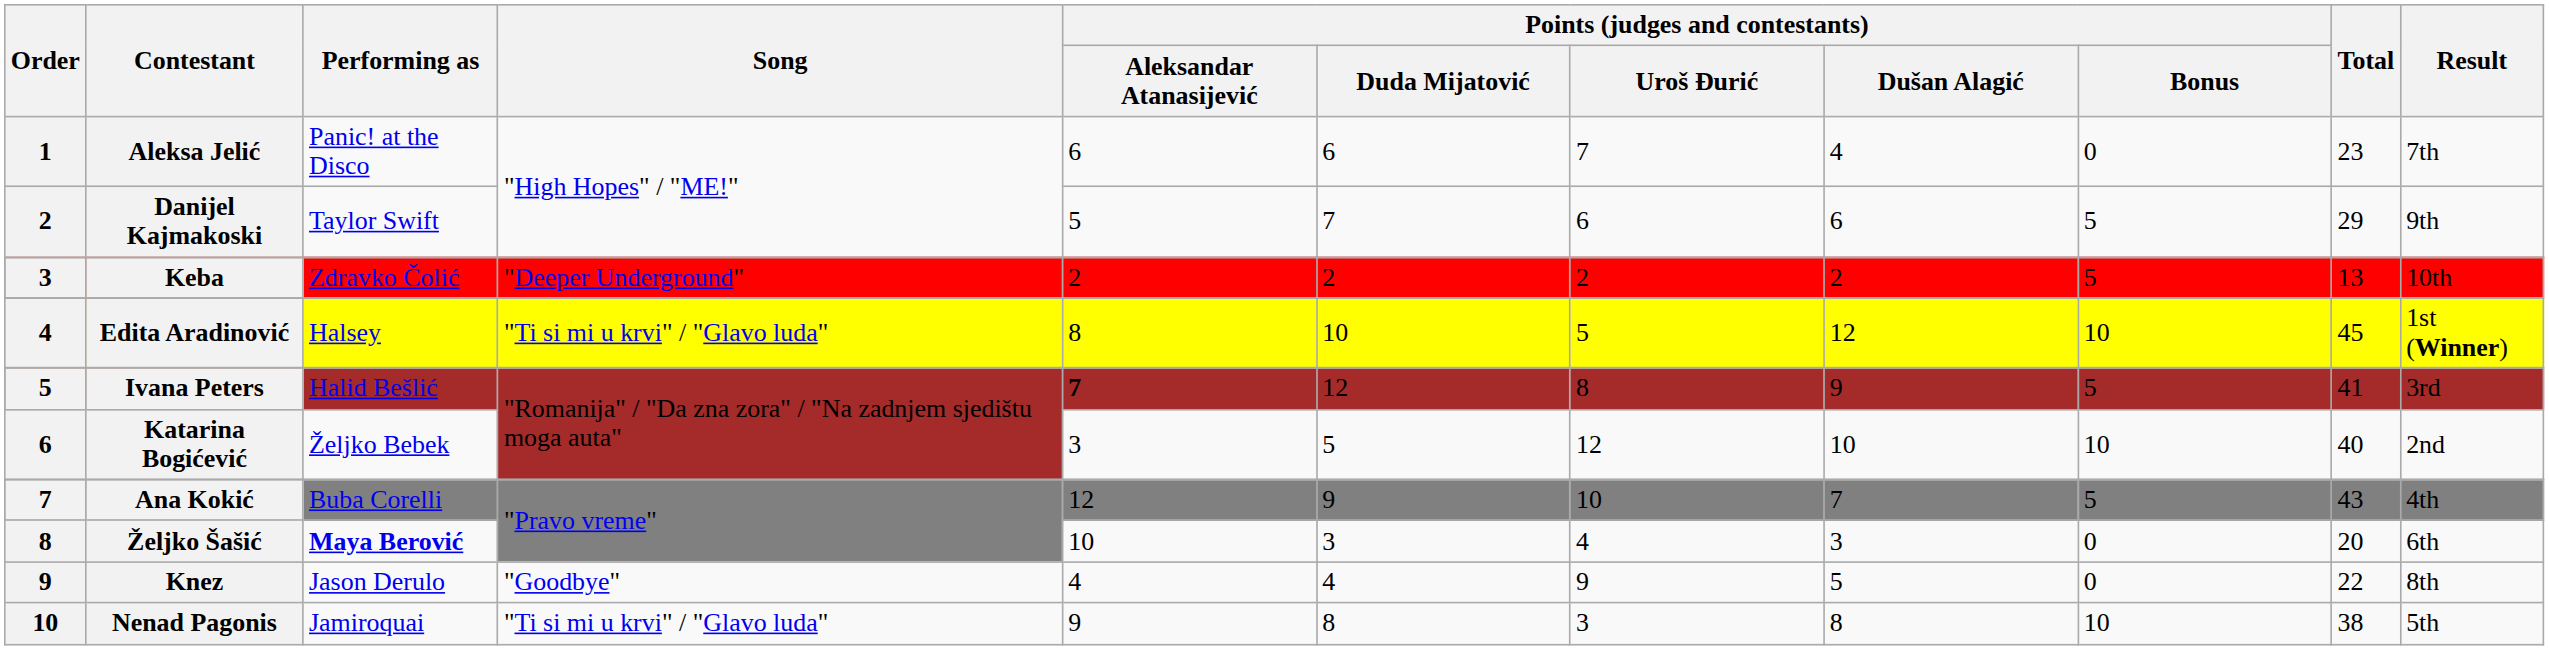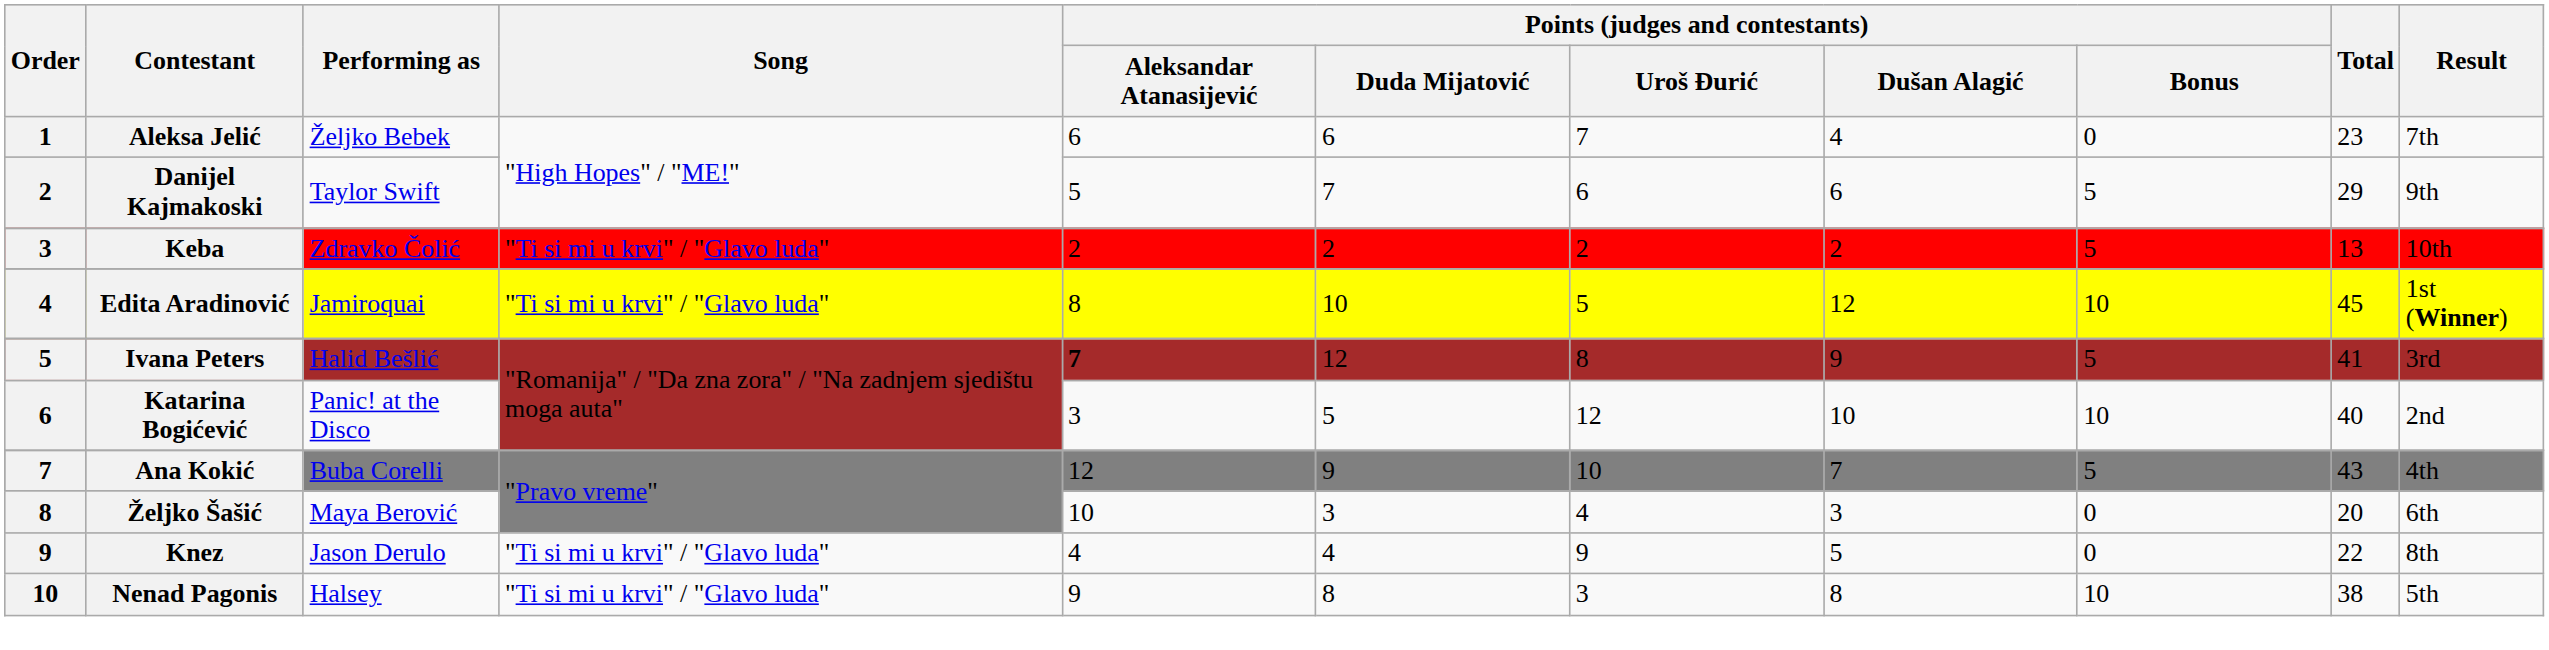Aleksa Jelić | Performing as: Panic! at the Disco -> Željko Bebek
Keba | Song: "Deeper Underground" -> "Ti si mi u krvi" / "Glavo luda"
Edita Aradinović | Performing as: Halsey -> Jamiroquai
Katarina Bogićević | Performing as: Željko Bebek -> Panic! at the Disco
Željko Šašić | Performing as: bold -> normal
Knez | Song: "Goodbye" -> "Ti si mi u krvi" / "Glavo luda"
Nenad Pagonis | Performing as: Jamiroquai -> Halsey
